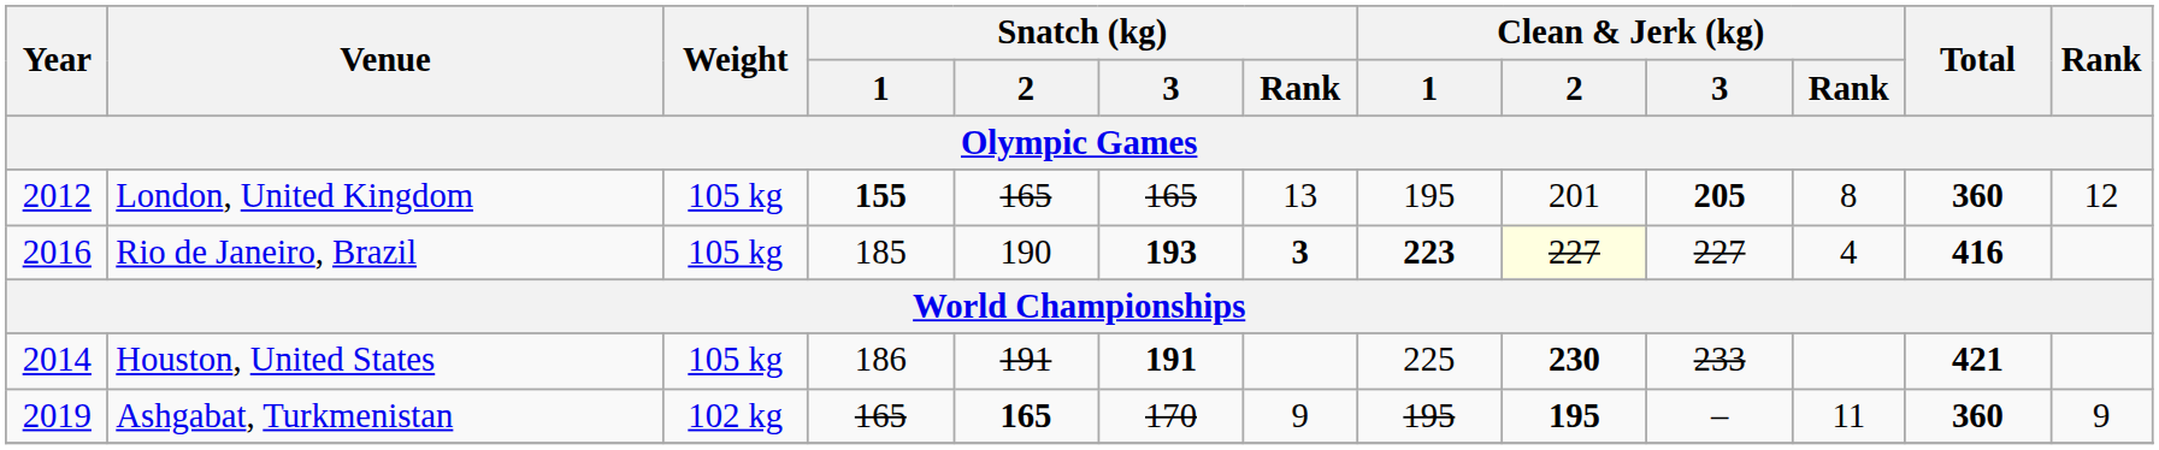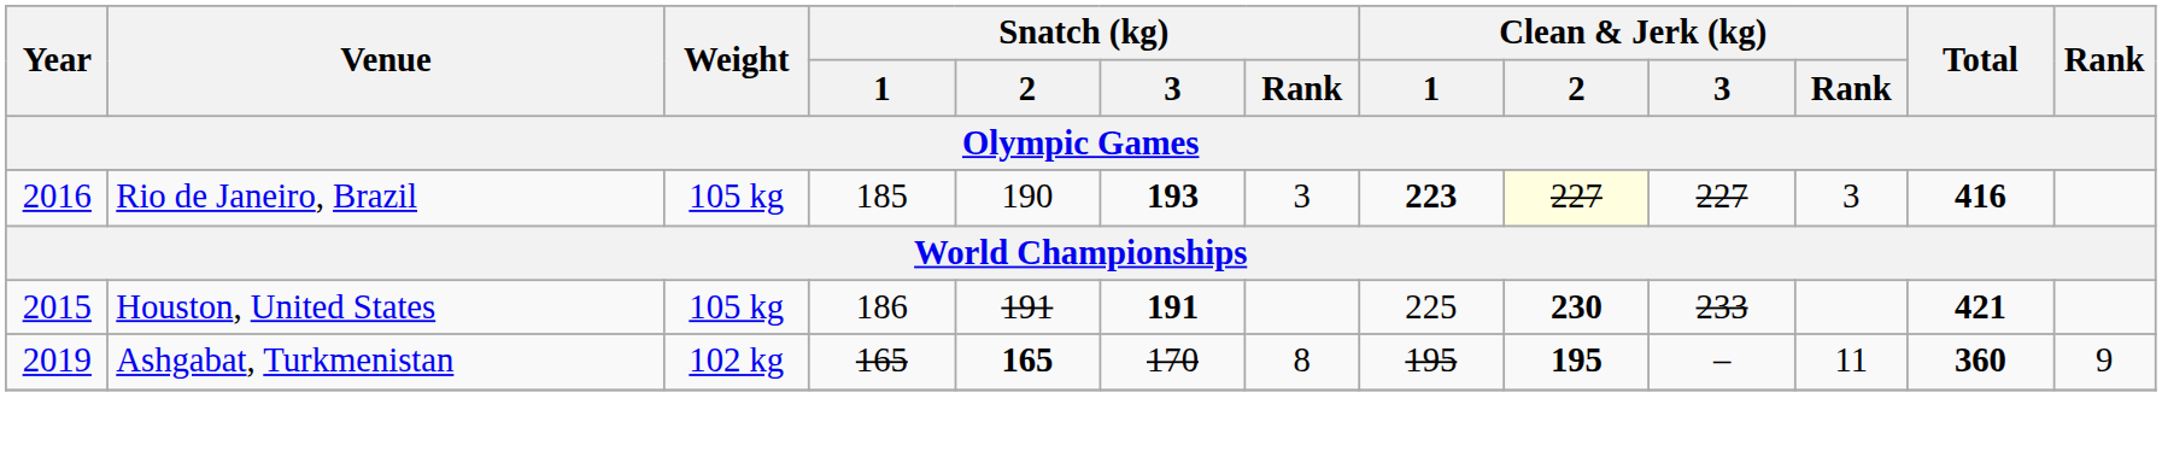- row: 2012 | London, United Kingdom | 105 kg | 155 | 165 | 165 | 13 | 195 | 201 | 205 | 8 | 360 | 12
Rio de Janeiro, Brazil | Snatch (kg) / Rank: bold -> normal
Rio de Janeiro, Brazil | Clean & Jerk (kg) / Rank: 4 -> 3
Houston, United States | Year: 2014 -> 2015
Ashgabat, Turkmenistan | Snatch (kg) / Rank: 9 -> 8
